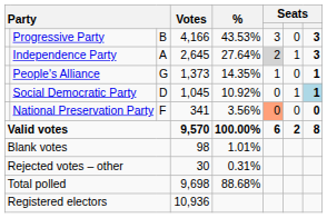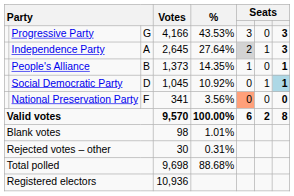Progressive Party | column 3: B -> G
People's Alliance | column 3: G -> B
